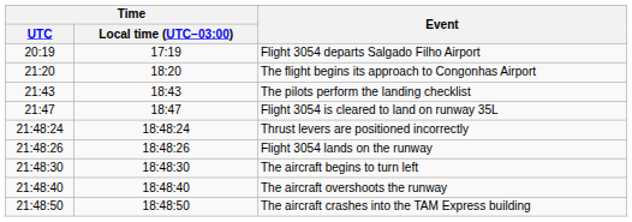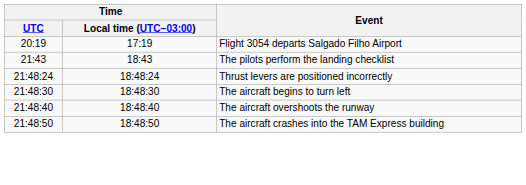- row: 21:20 | 18:20 | The flight begins its approach to Congonhas Airport
- row: 21:47 | 18:47 | Flight 3054 is cleared to land on runway 35L
- row: 21:48:26 | 18:48:26 | Flight 3054 lands on the runway
